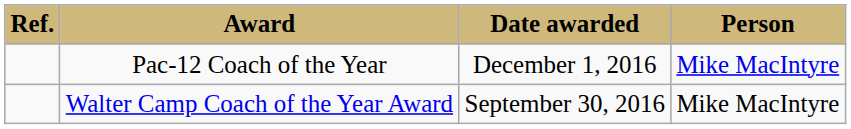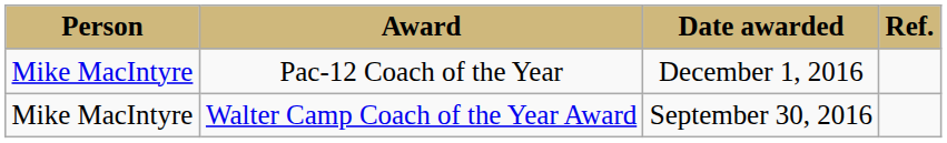columns swapped: Person <-> Ref.
